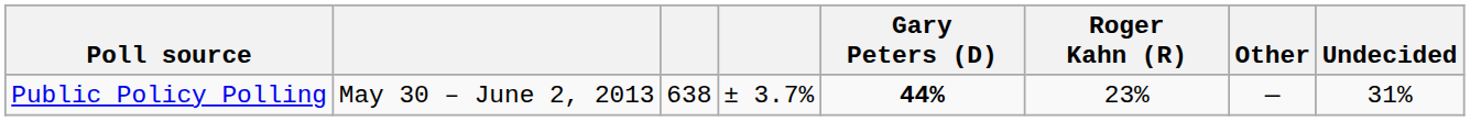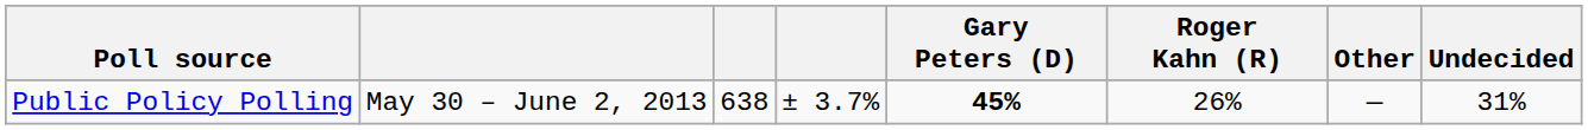Public Policy Polling | Gary Peters (D): 44% -> 45%
Public Policy Polling | Roger Kahn (R): 23% -> 26%
